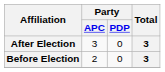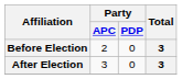rows swapped: Before Election <-> After Election
